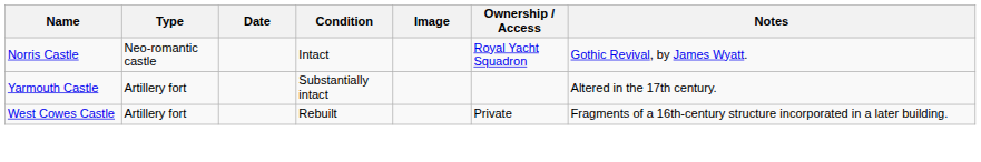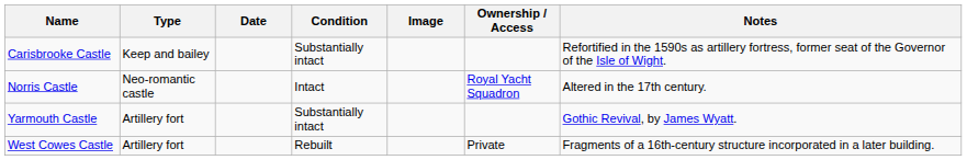+ row: Carisbrooke Castle | Keep and bailey | Substantially intact | Refortified in the 1590s as artillery fortress, former seat of the Governor of the Isle of Wight.
Norris Castle | Notes: Gothic Revival, by James Wyatt. -> Altered in the 17th century.
Yarmouth Castle | Notes: Altered in the 17th century. -> Gothic Revival, by James Wyatt.
